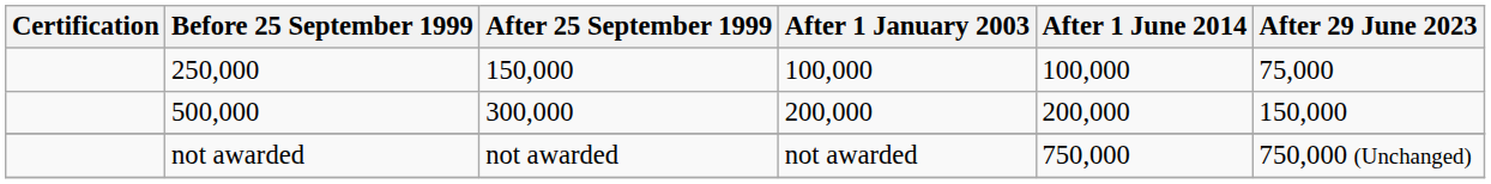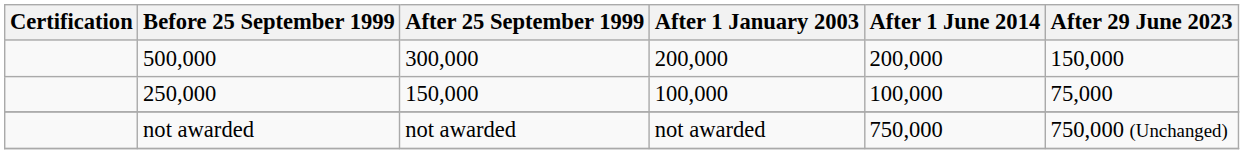rows swapped: 250,000 <-> 500,000
